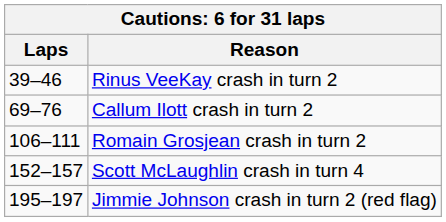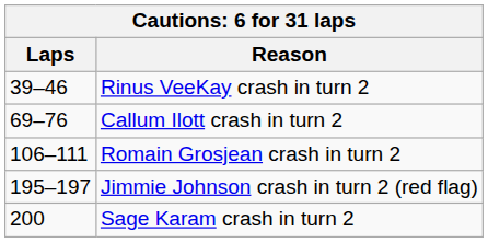- row: 152–157 | Scott McLaughlin crash in turn 4
+ row: 200 | Sage Karam crash in turn 2
